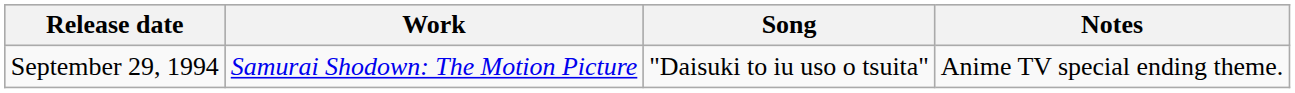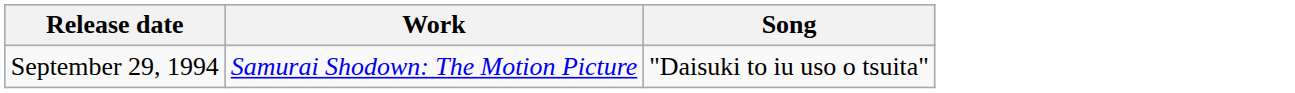- column: Notes | Anime TV special ending theme.
